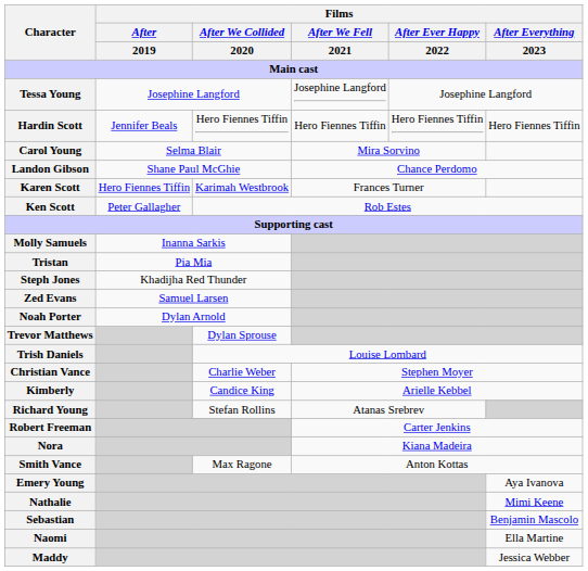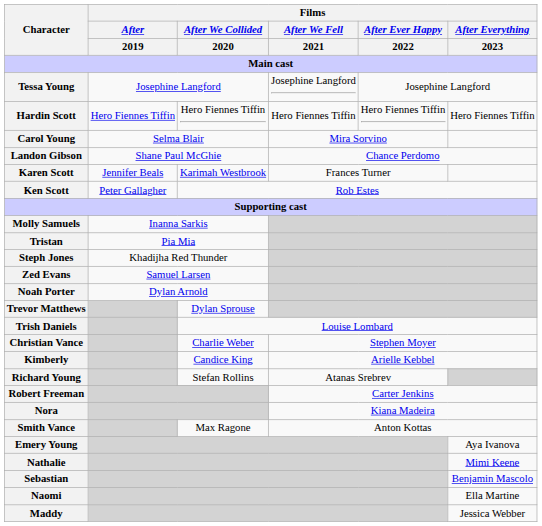Hardin Scott | Films / After / 2019: Jennifer Beals -> Hero Fiennes Tiffin
Karen Scott | Films / After / 2019: Hero Fiennes Tiffin -> Jennifer Beals
